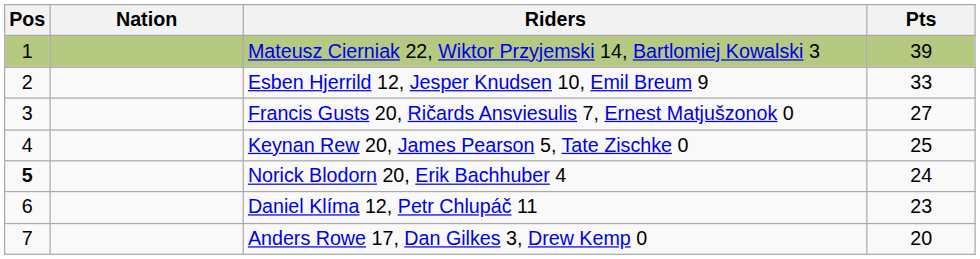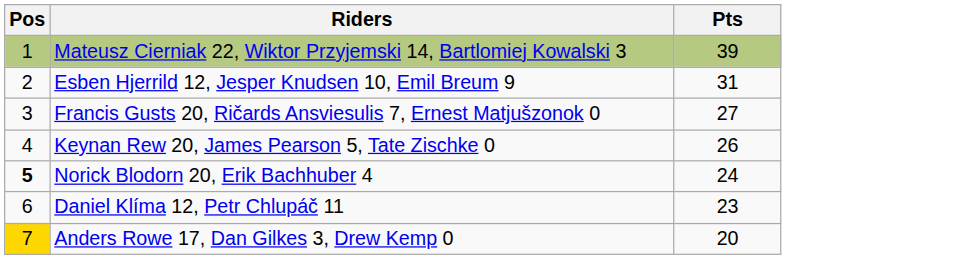- column: Nation
Esben Hjerrild 12, Jesper Knudsen 10, Emil Breum 9 | Pts: 33 -> 31
Keynan Rew 20, James Pearson 5, Tate Zischke 0 | Pts: 25 -> 26
Anders Rowe 17, Dan Gilkes 3, Drew Kemp 0 | Pos: no background -> gold background
